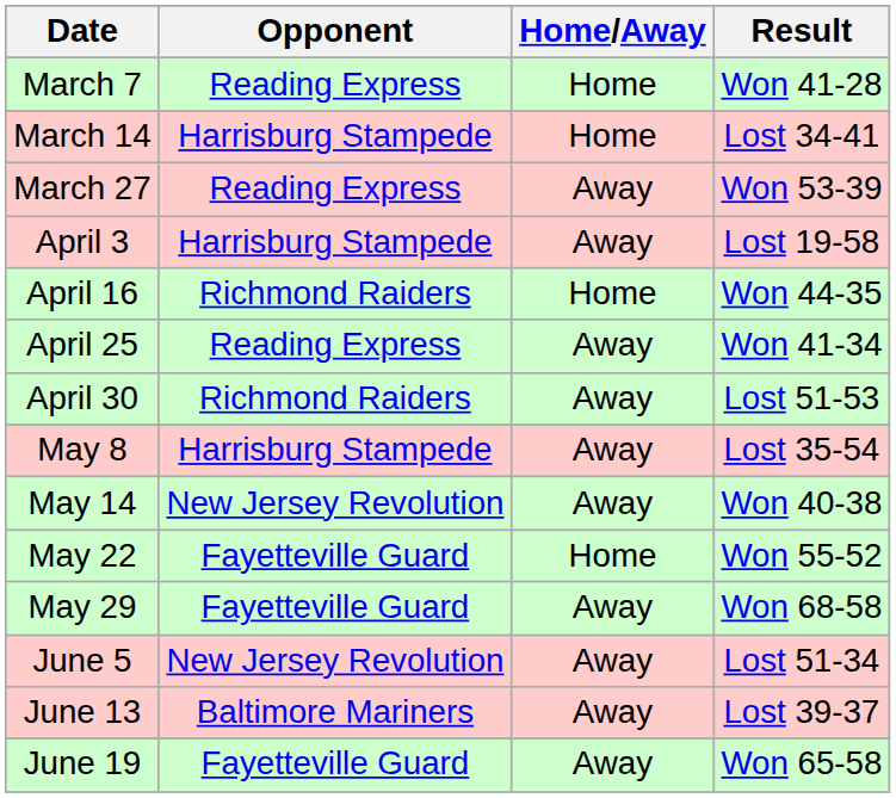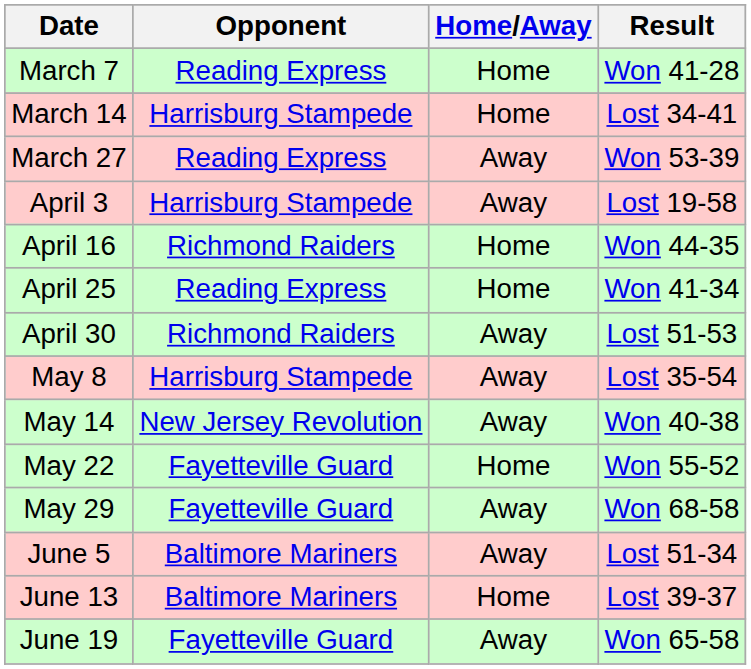April 25 | Home/Away: Away -> Home
June 5 | Opponent: New Jersey Revolution -> Baltimore Mariners
June 13 | Home/Away: Away -> Home
